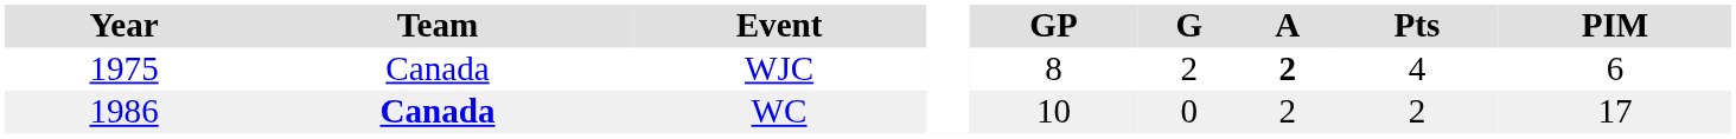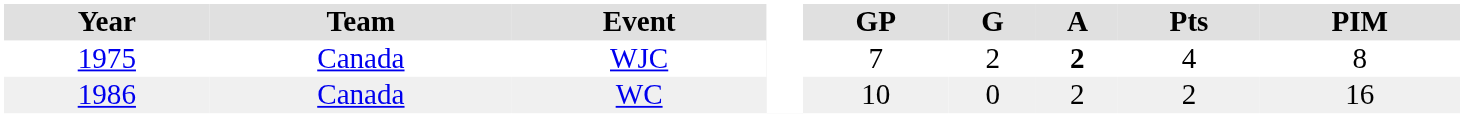WJC | GP: 8 -> 7
WJC | PIM: 6 -> 8
WC | Team: bold -> normal
WC | PIM: 17 -> 16
